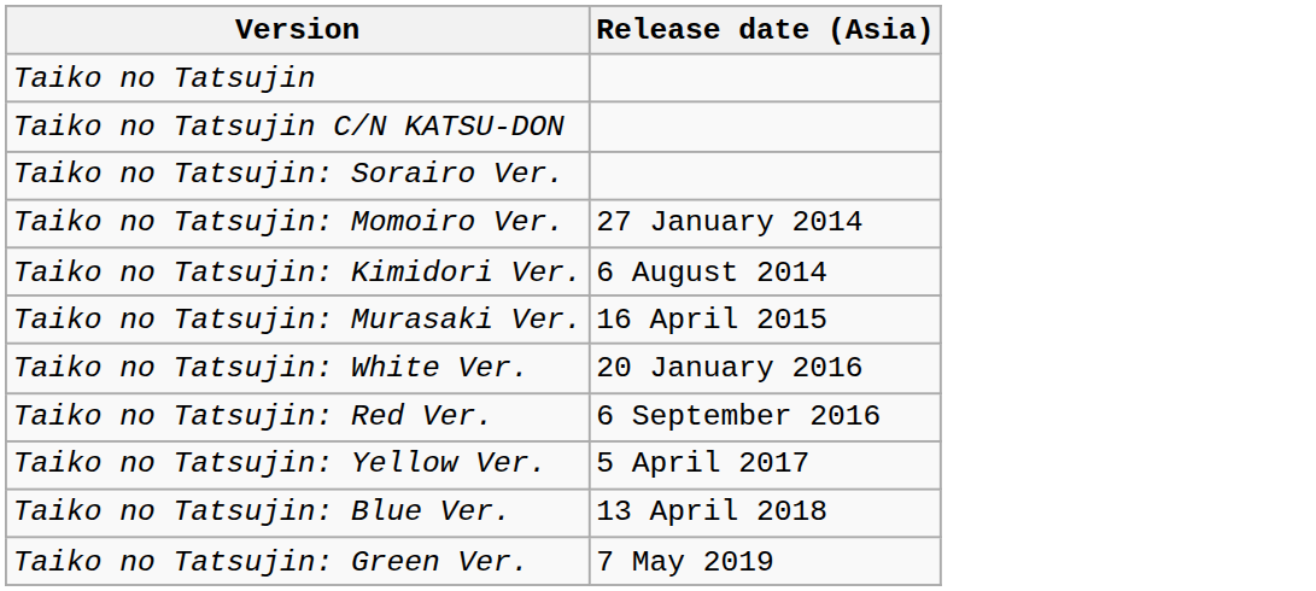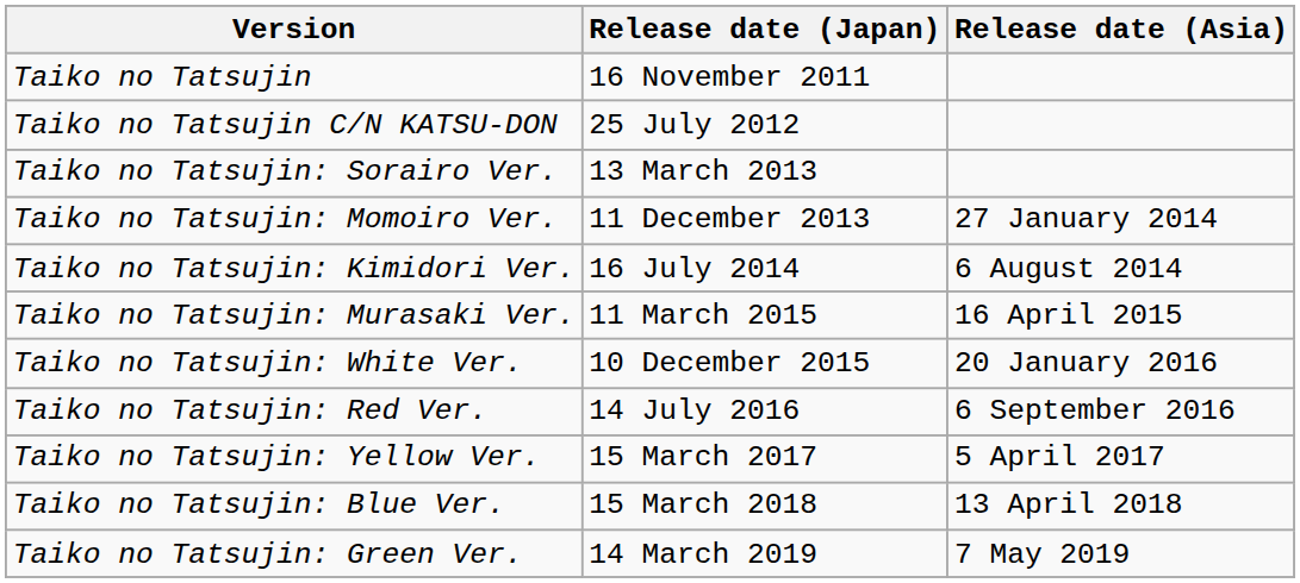+ column: Release date (Japan) | 16 November 2011 | 25 July 2012 | 13 March 2013 | 11 December 2013 | 16 July 2014 | 11 March 2015 | 10 December 2015 | 14 July 2016 | 15 March 2017 | 15 March 2018 | 14 March 2019
